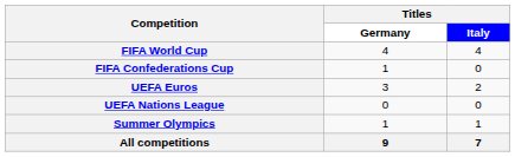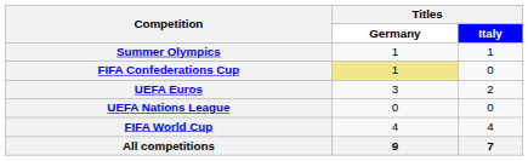rows swapped: FIFA World Cup <-> Summer Olympics
FIFA Confederations Cup | Titles / Germany: no background -> khaki background
